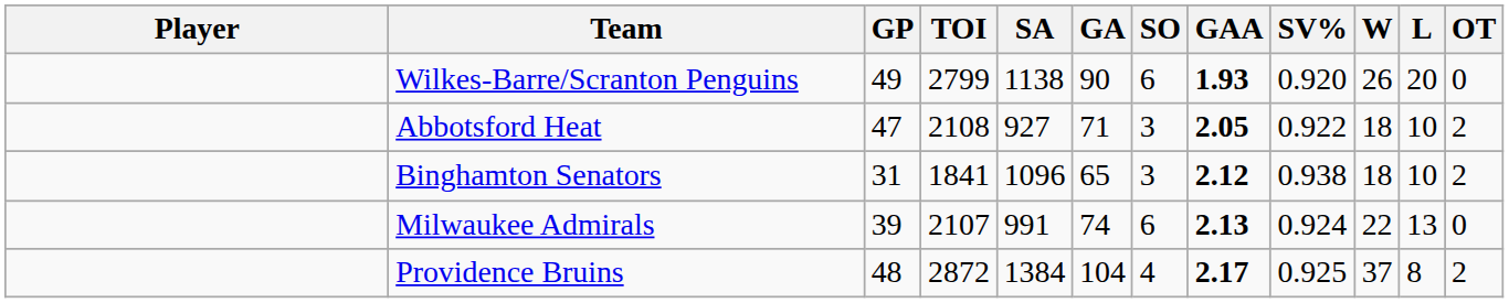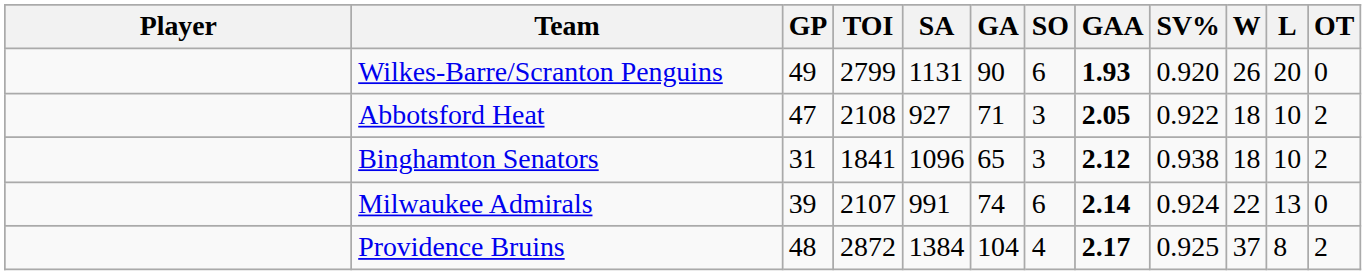Wilkes-Barre/Scranton Penguins | SA: 1138 -> 1131
Milwaukee Admirals | GAA: 2.13 -> 2.14
